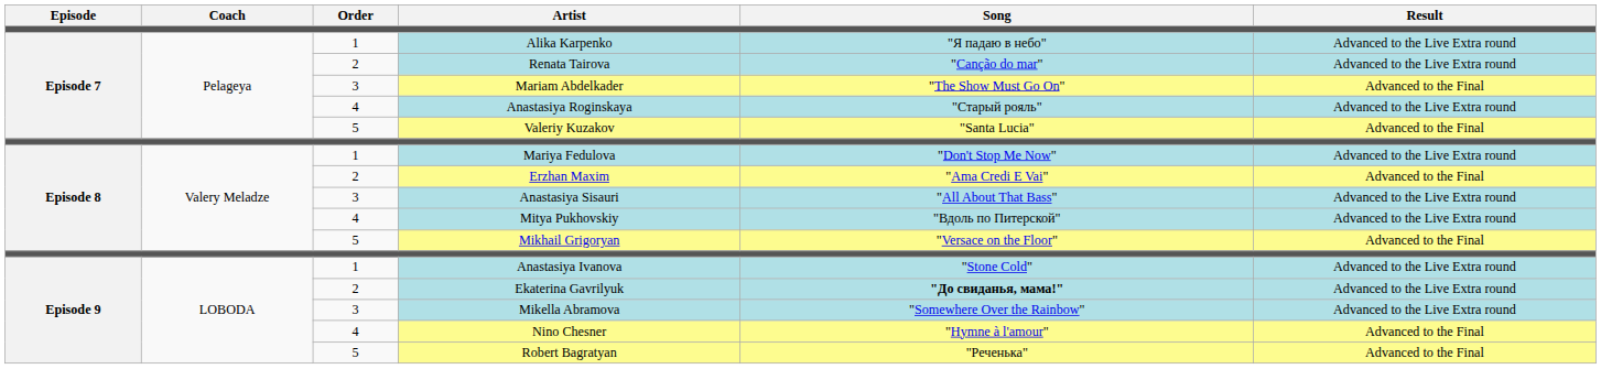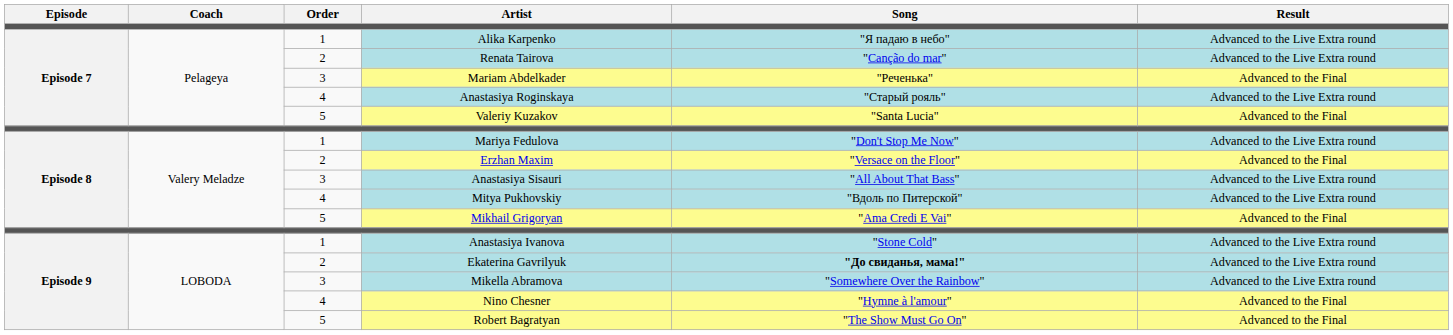Mariam Abdelkader | Song: "The Show Must Go On" -> "Реченька"
Erzhan Maxim | Song: "Ama Credi E Vai" -> "Versace on the Floor"
Mikhail Grigoryan | Song: "Versace on the Floor" -> "Ama Credi E Vai"
Robert Bagratyan | Song: "Реченька" -> "The Show Must Go On"
